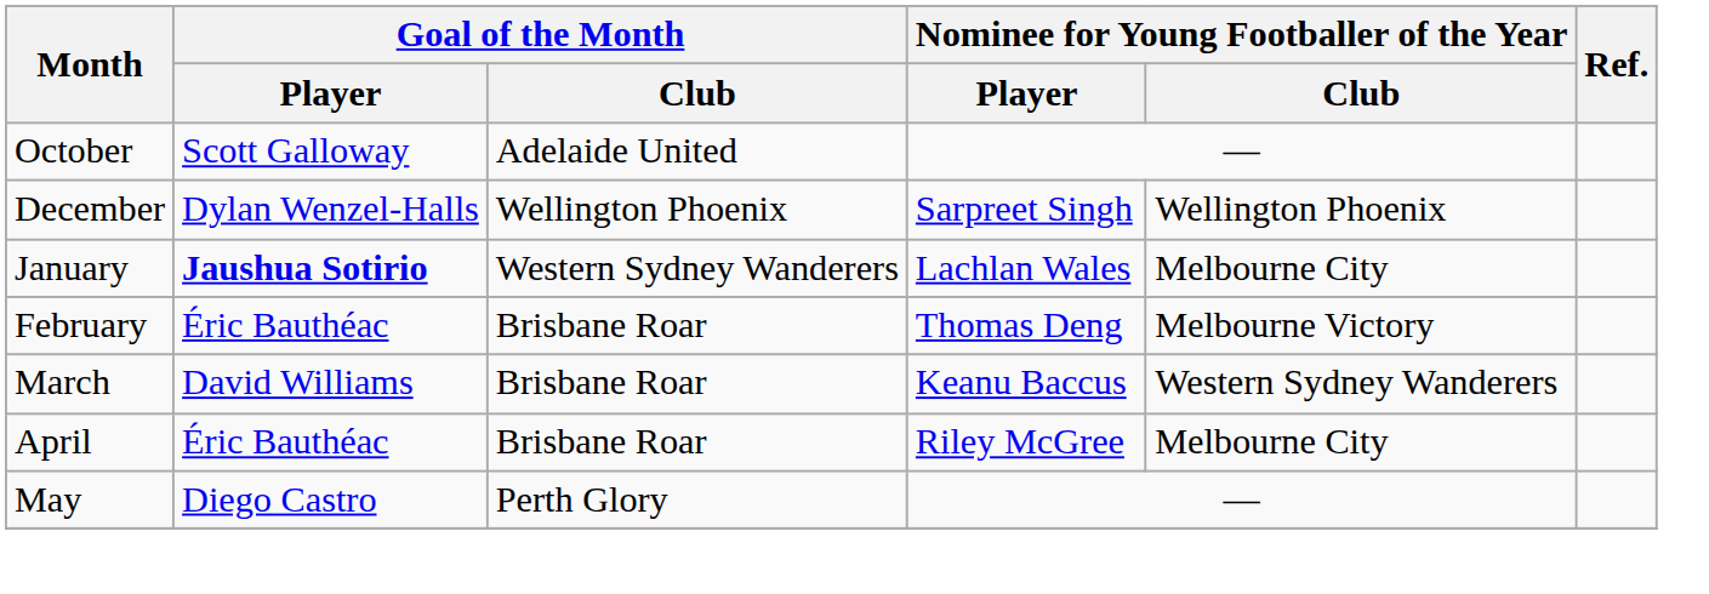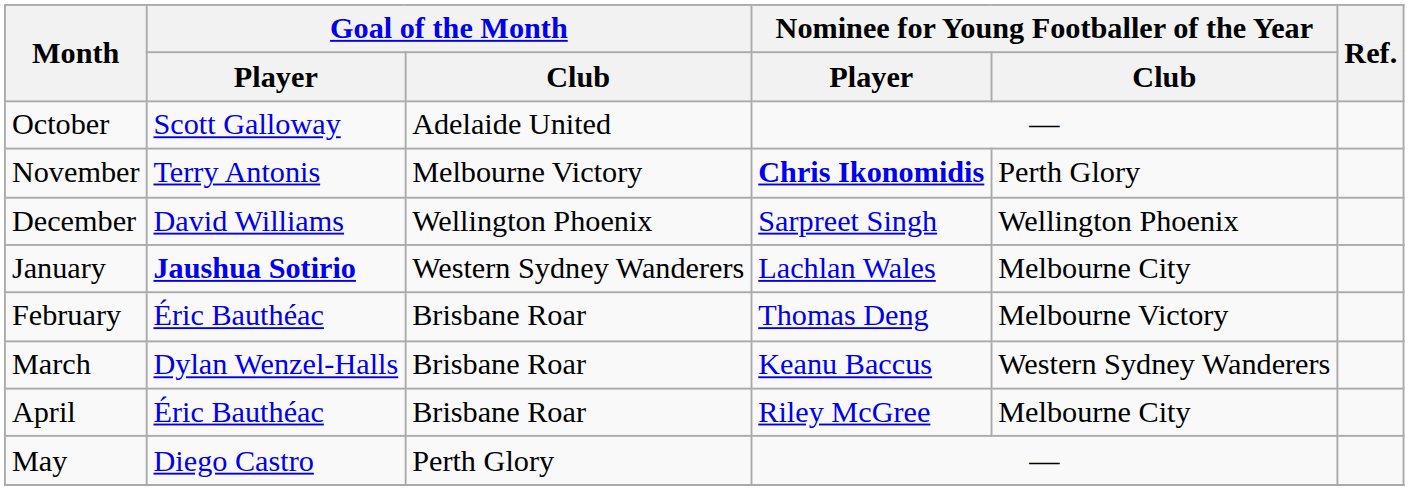+ row: November | Terry Antonis | Melbourne Victory | Chris Ikonomidis | Perth Glory
December | Goal of the Month / Player: Dylan Wenzel-Halls -> David Williams
March | Goal of the Month / Player: David Williams -> Dylan Wenzel-Halls
